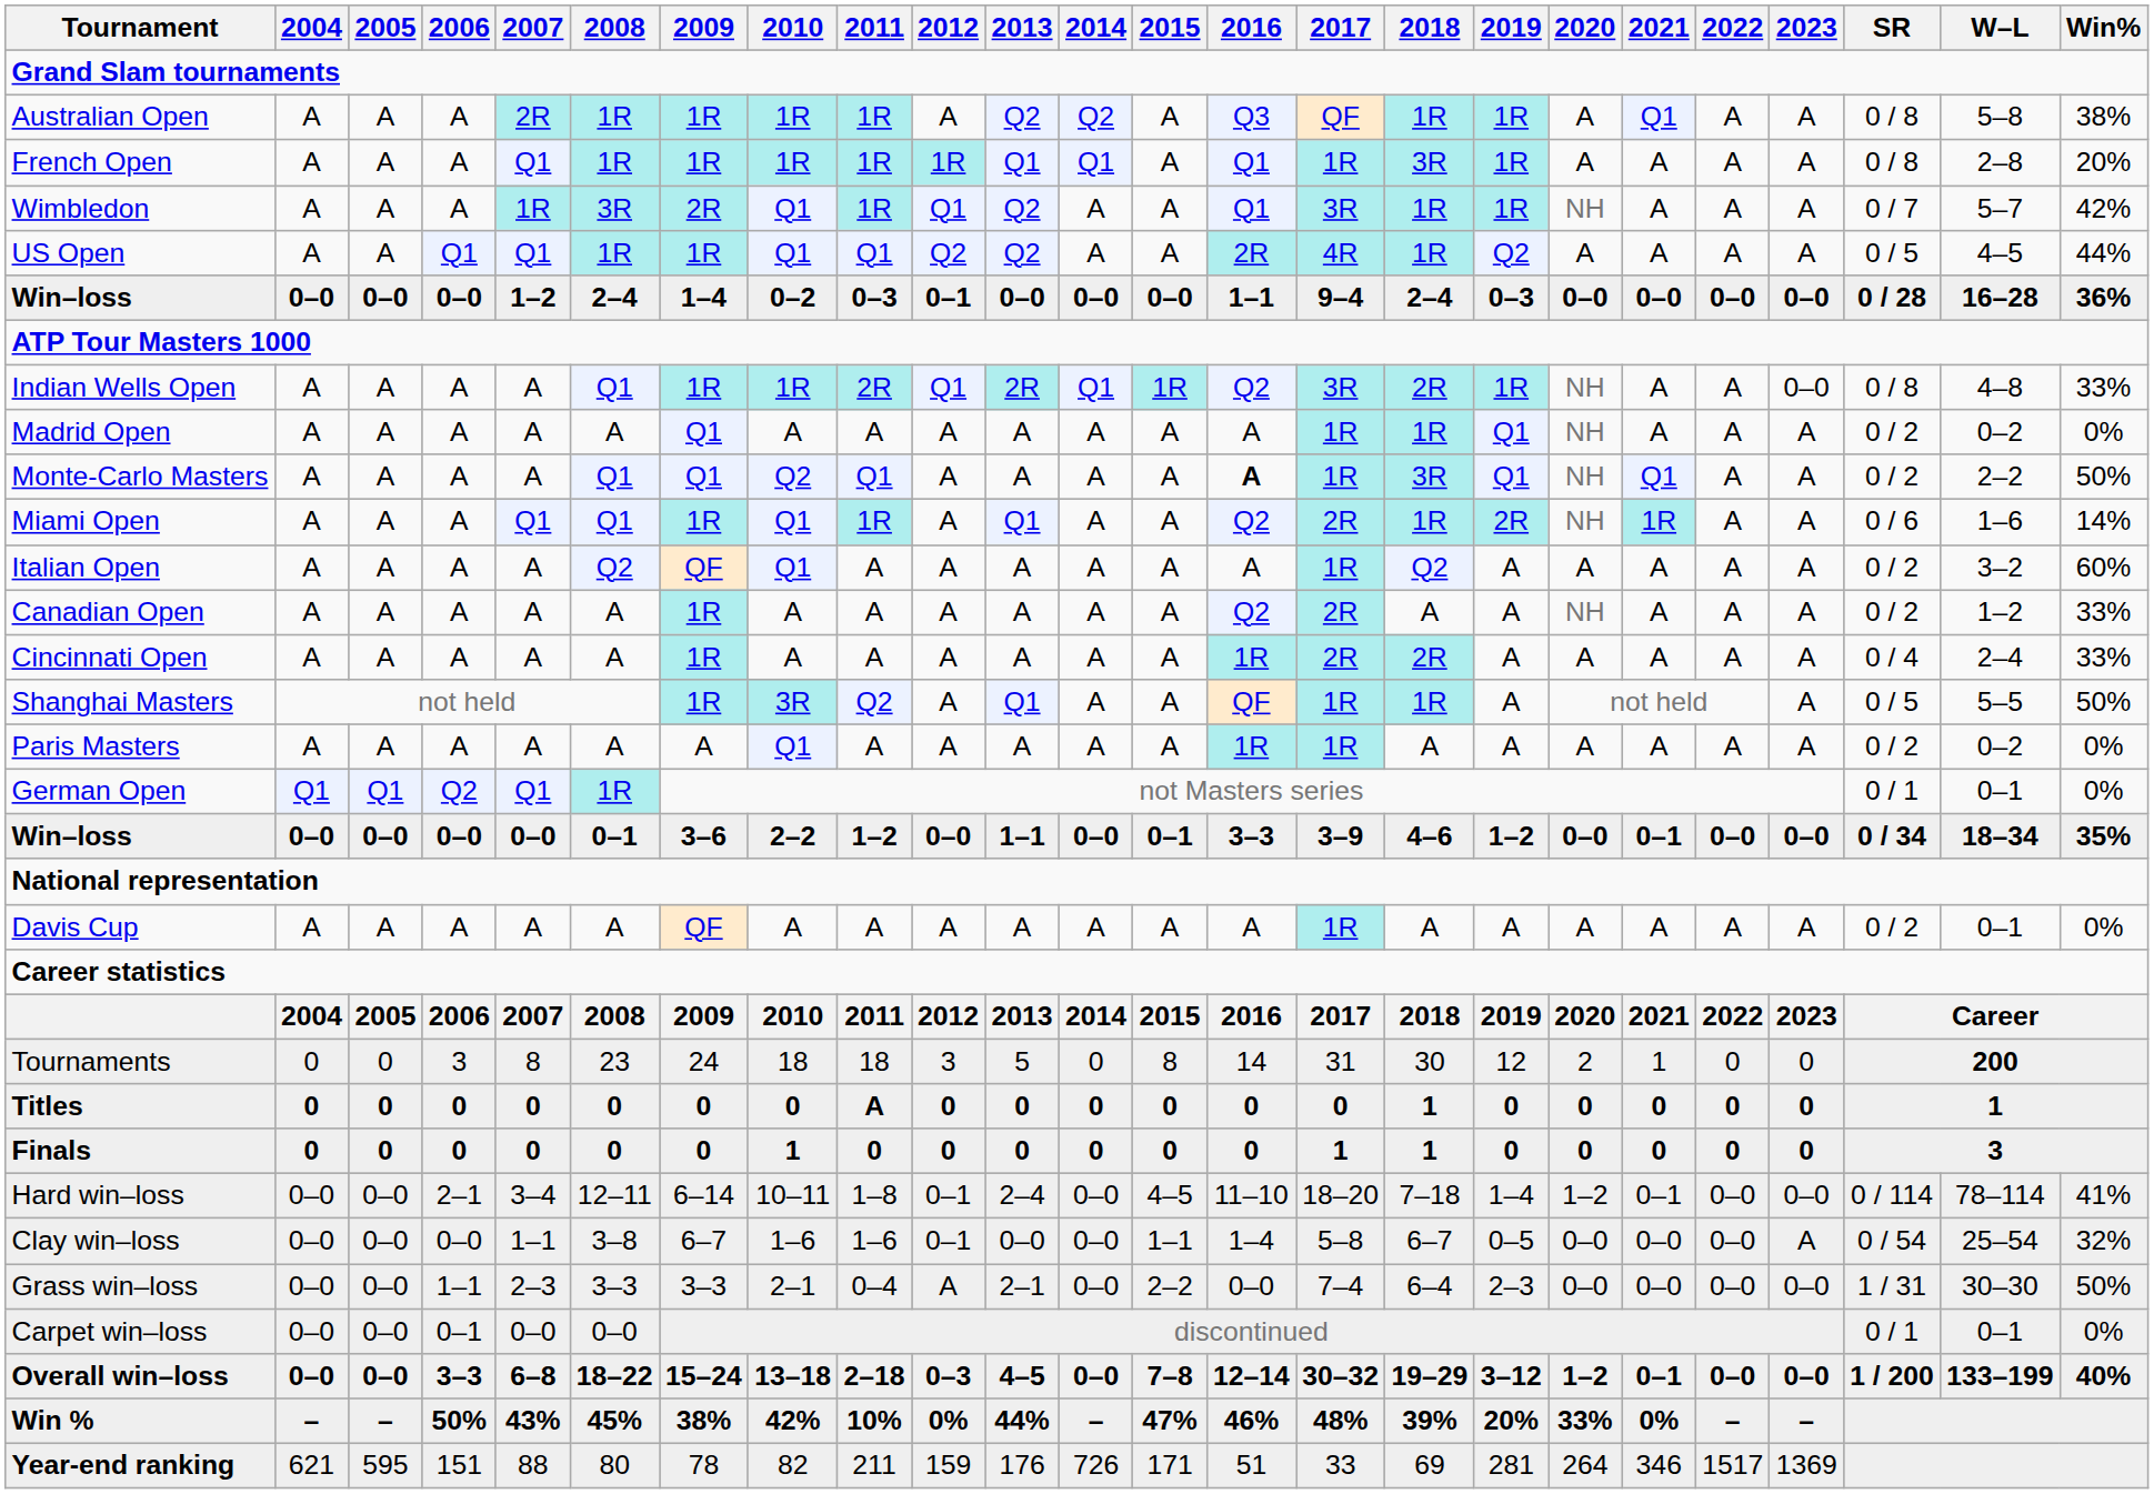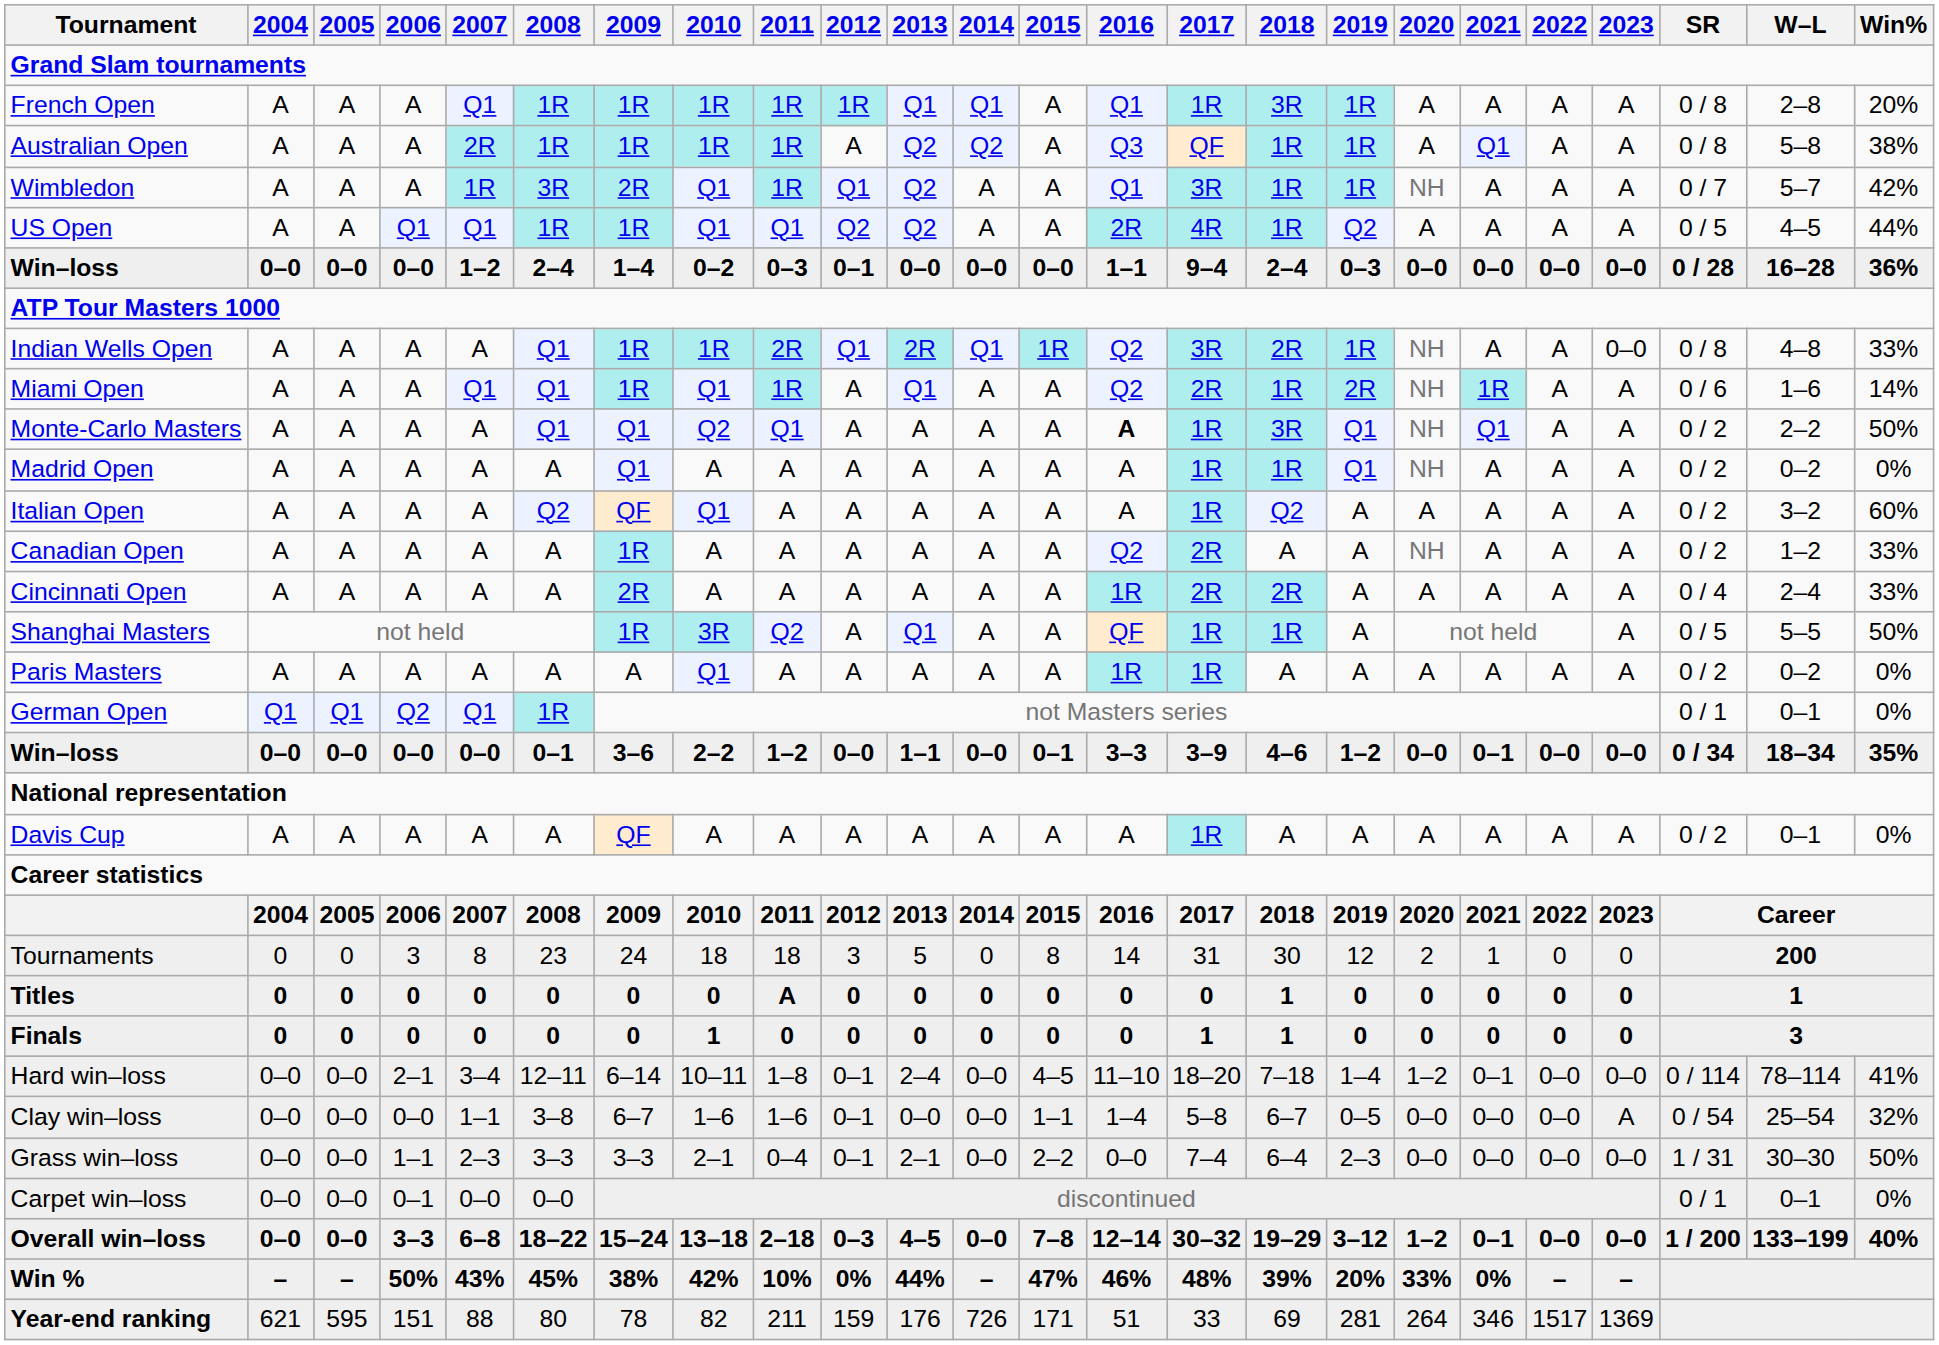rows swapped: Australian Open <-> French Open
rows swapped: Miami Open <-> Madrid Open
Cincinnati Open | 2009: 1R -> 2R
Grass win–loss | 2012: A -> 0–1
